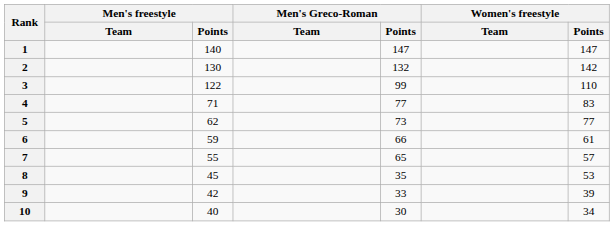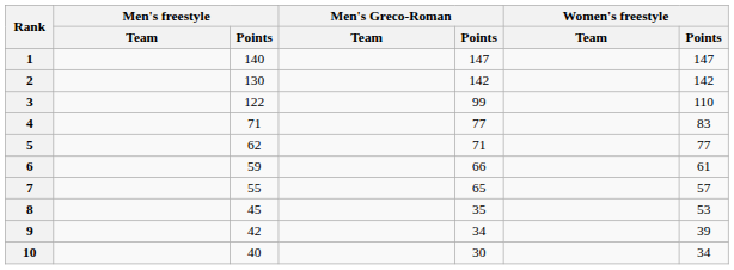2 | Men's Greco-Roman / Points: 132 -> 142
5 | Men's Greco-Roman / Points: 73 -> 71
9 | Men's Greco-Roman / Points: 33 -> 34
